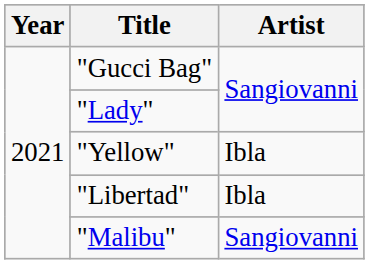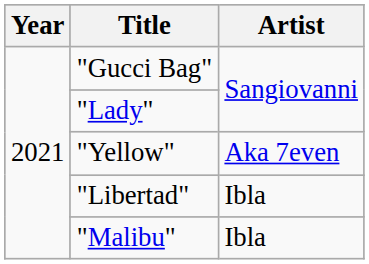"Yellow" | Artist: Ibla -> Aka 7even
"Malibu" | Artist: Sangiovanni -> Ibla
